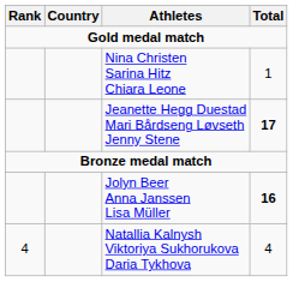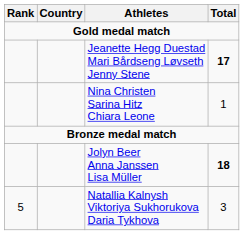rows swapped: Jeanette Hegg Duestad Mari Bårdseng Løvseth Jenny Stene <-> Nina Christen Sarina Hitz Chiara Leone
Jolyn Beer Anna Janssen Lisa Müller | Total: 16 -> 18
Natallia Kalnysh Viktoriya Sukhorukova Daria Tykhova | Rank: 4 -> 5
Natallia Kalnysh Viktoriya Sukhorukova Daria Tykhova | Total: 4 -> 3
